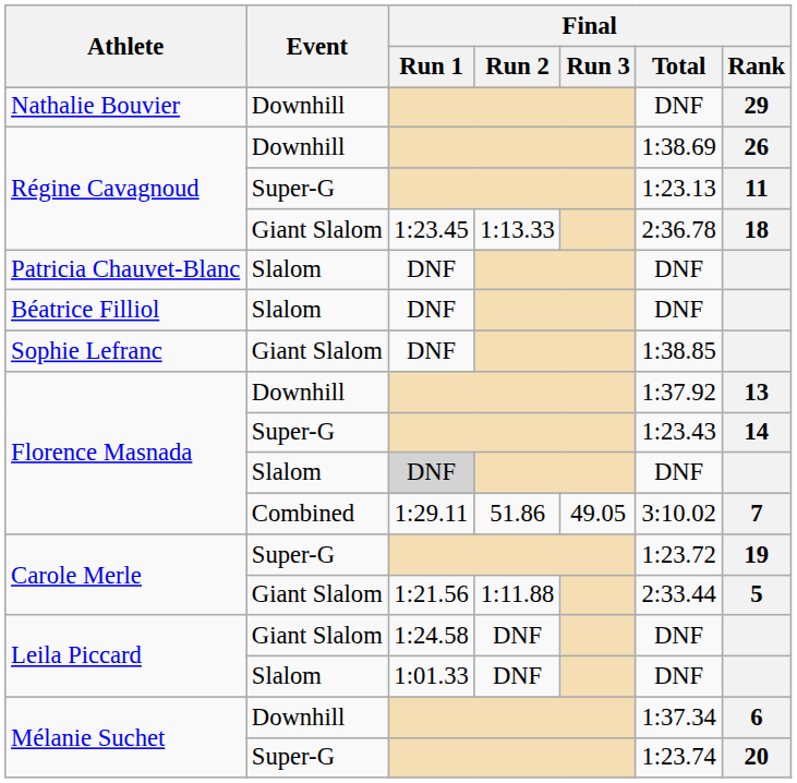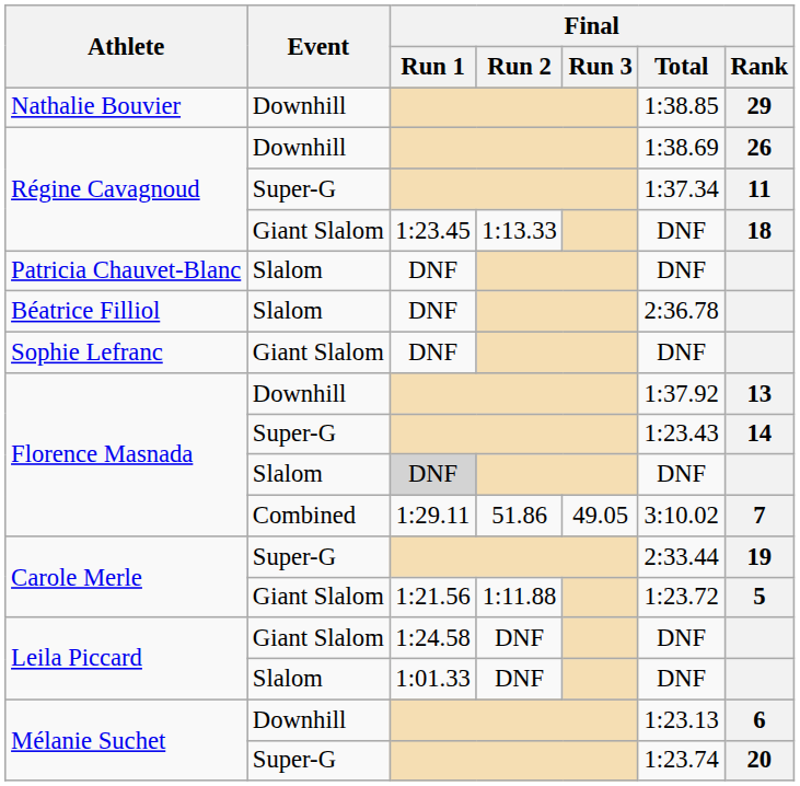Nathalie Bouvier | Final / Total: DNF -> 1:38.85
Régine Cavagnoud / Super-G | Final / Total: 1:23.13 -> 1:37.34
Régine Cavagnoud / Giant Slalom | Final / Total: 2:36.78 -> DNF
Béatrice Filliol | Final / Total: DNF -> 2:36.78
Sophie Lefranc | Final / Total: 1:38.85 -> DNF
Carole Merle / Super-G | Final / Total: 1:23.72 -> 2:33.44
Carole Merle / Giant Slalom | Final / Total: 2:33.44 -> 1:23.72
Mélanie Suchet / Downhill | Final / Total: 1:37.34 -> 1:23.13
